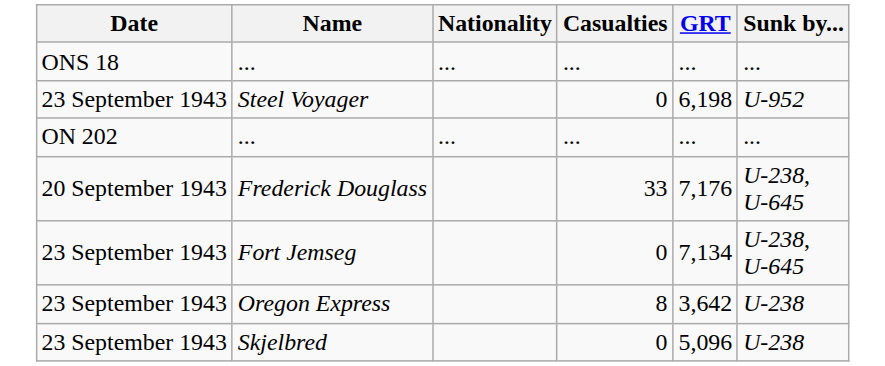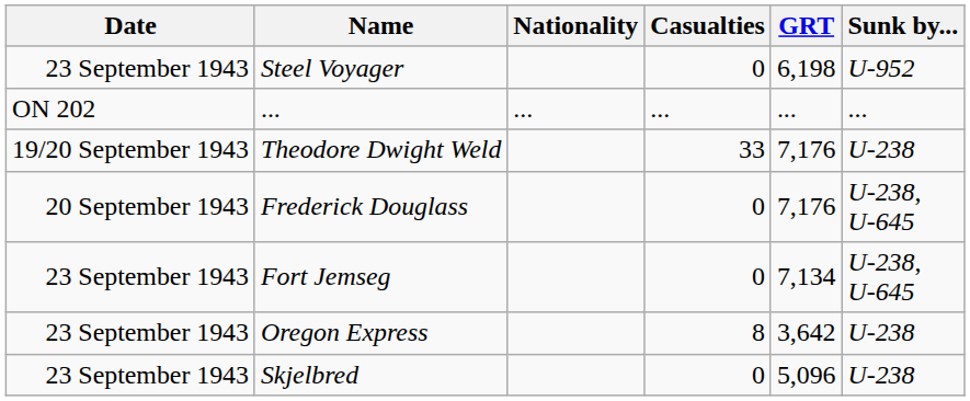- row: ONS 18 | ... | ... | ... | ... | ...
+ row: 19/20 September 1943 | Theodore Dwight Weld | 33 | 7,176 | U-238
Frederick Douglass | Casualties: 33 -> 0
